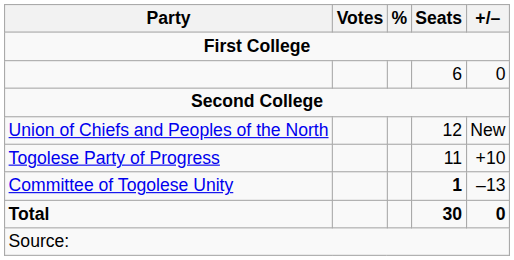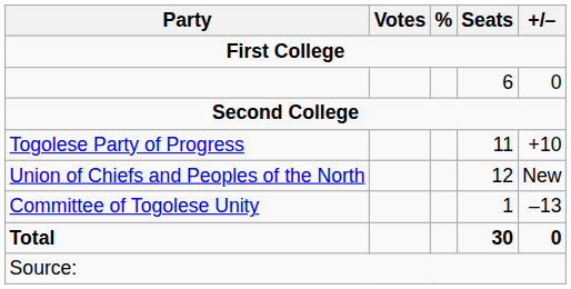rows swapped: Union of Chiefs and Peoples of the North <-> Togolese Party of Progress
Committee of Togolese Unity | Seats: bold -> normal
